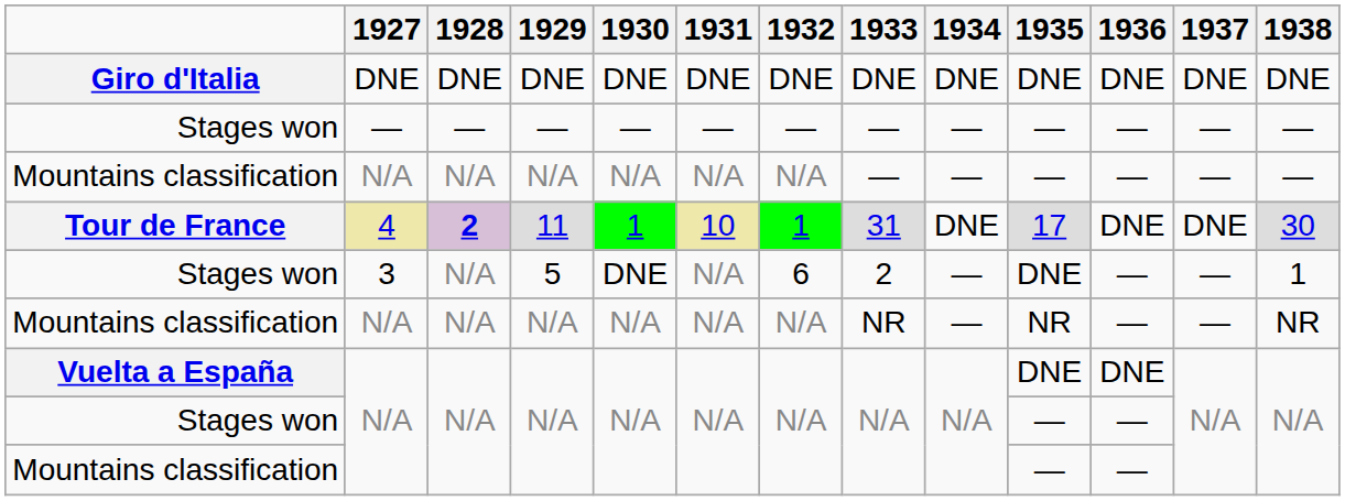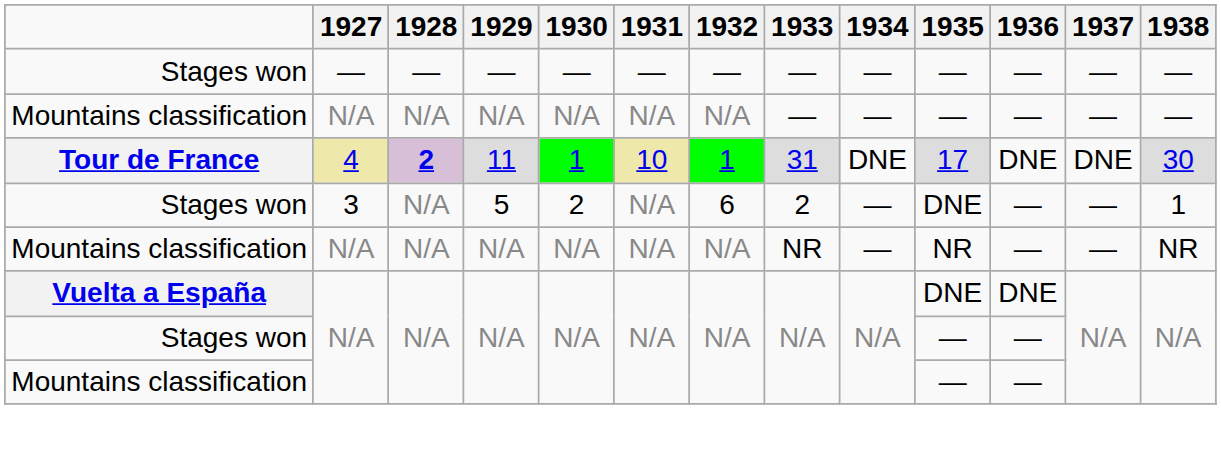- row: Giro d'Italia | DNE | DNE | DNE | DNE | DNE | DNE | DNE | DNE | DNE | DNE | DNE | DNE
Stages won / 3 | 1930: DNE -> 2
